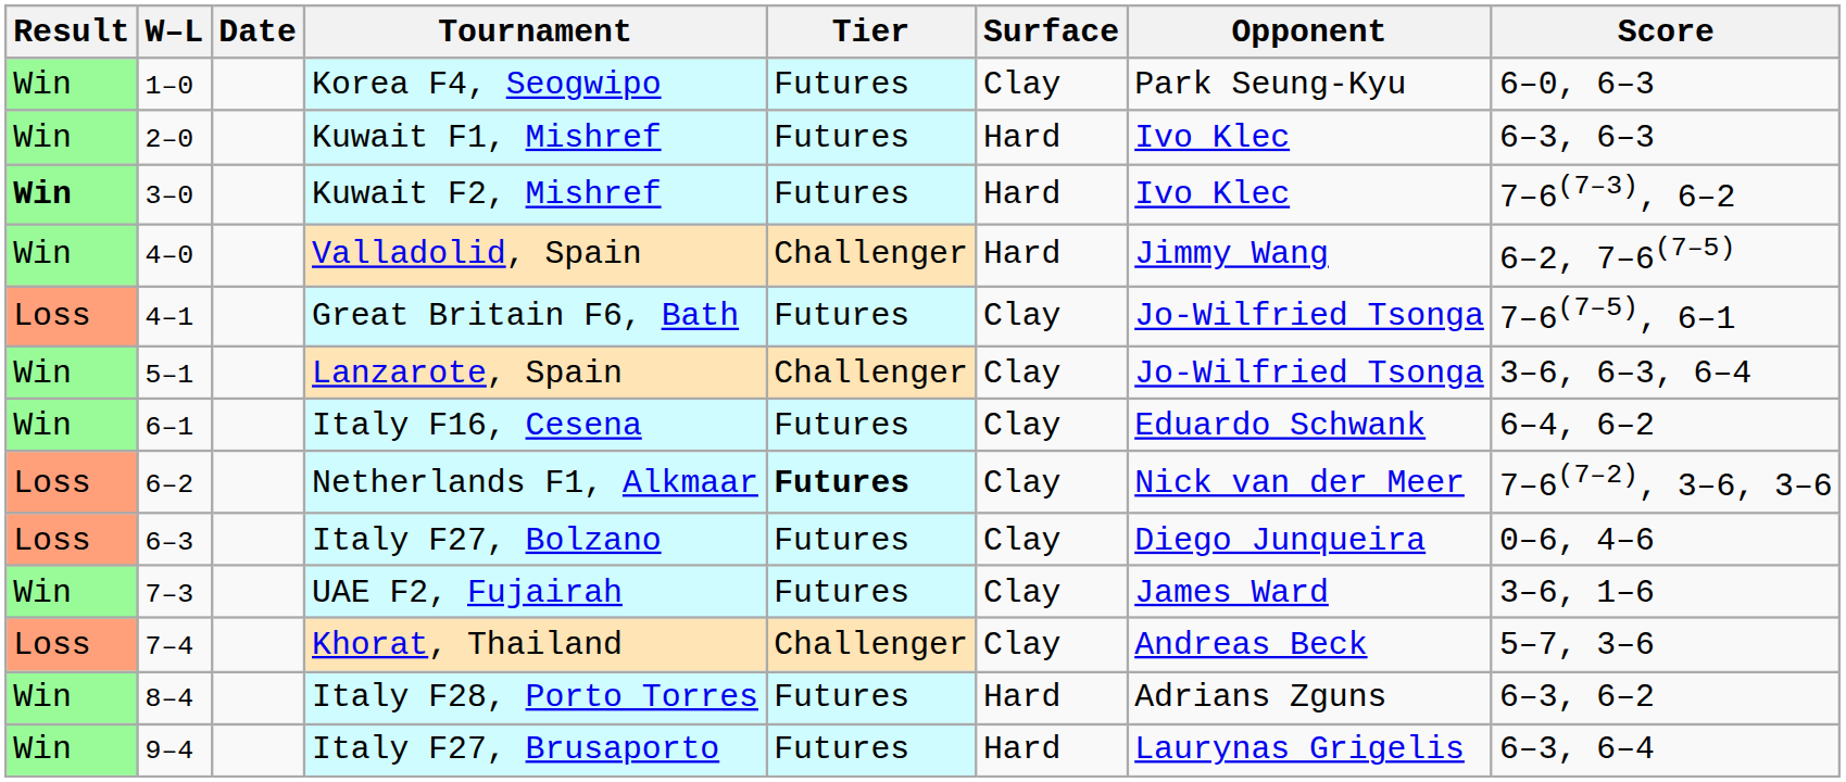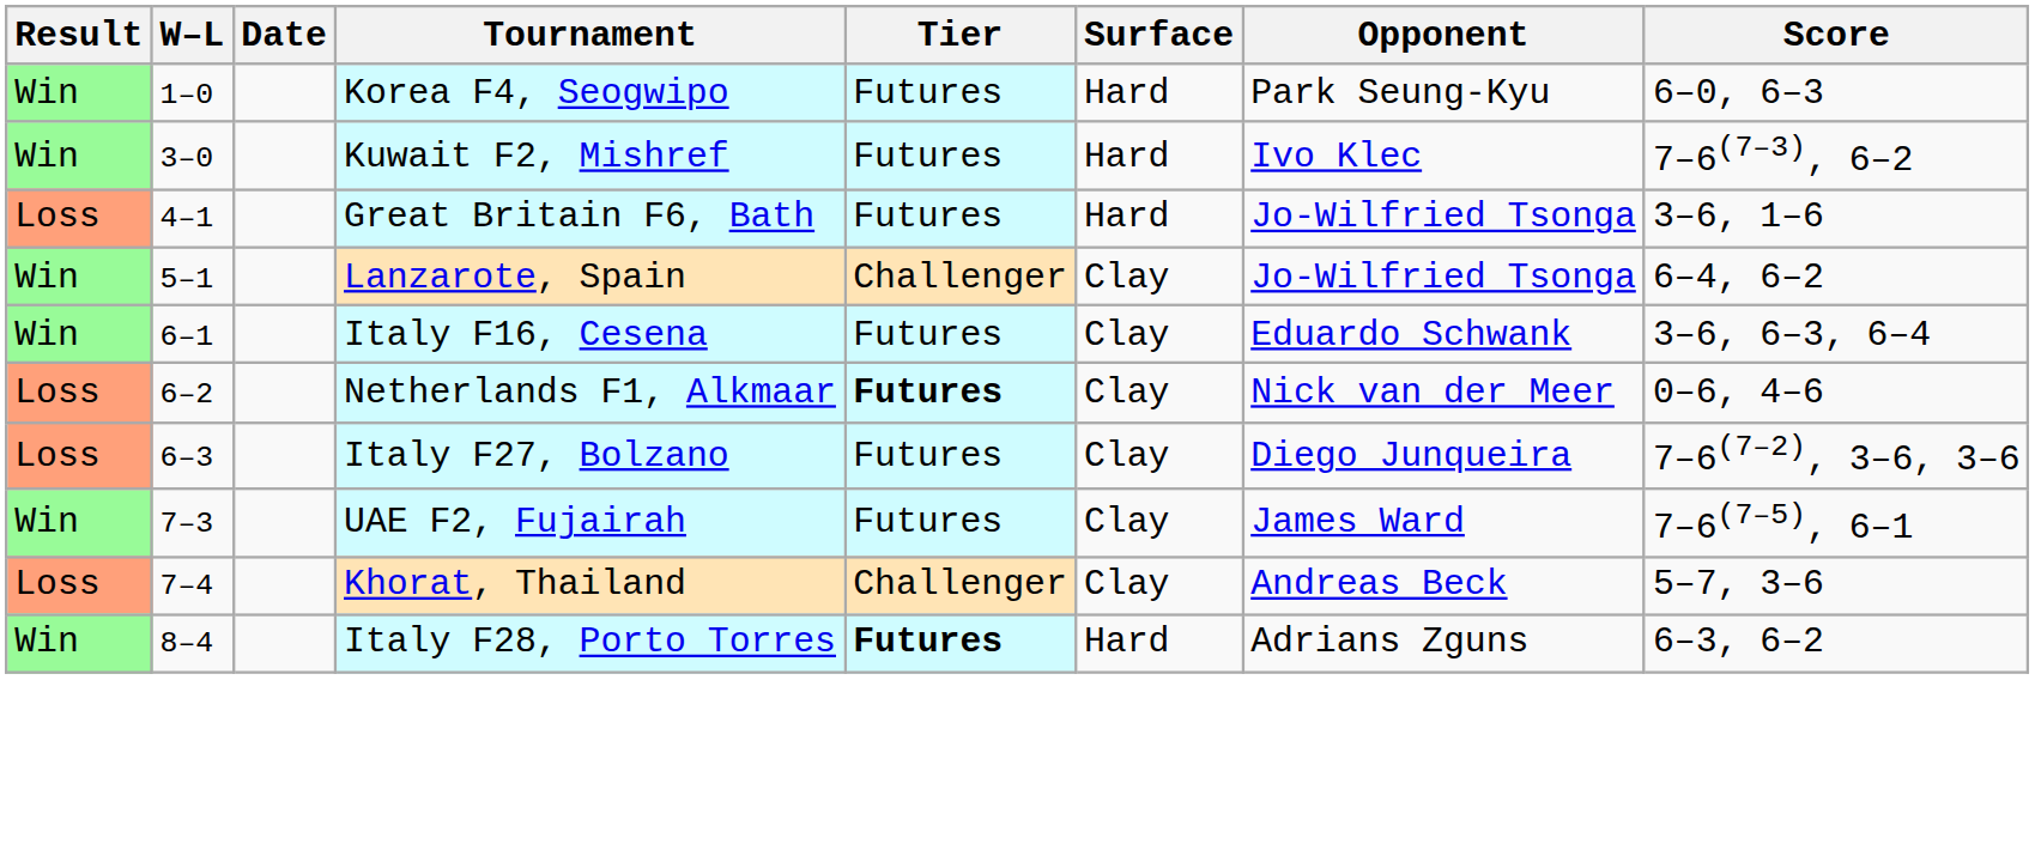Korea F4, Seogwipo | Surface: Clay -> Hard
- row: Win | 2–0 | Kuwait F1, Mishref | Futures | Hard | Ivo Klec | 6–3, 6–3
Kuwait F2, Mishref | Result: bold -> normal
- row: Win | 4–0 | Valladolid, Spain | Challenger | Hard | Jimmy Wang | 6–2, 7–6(7–5)
Great Britain F6, Bath | Surface: Clay -> Hard
Great Britain F6, Bath | Score: 7–6(7–5), 6–1 -> 3–6, 1–6
Lanzarote, Spain | Score: 3–6, 6–3, 6–4 -> 6–4, 6–2
Italy F16, Cesena | Score: 6–4, 6–2 -> 3–6, 6–3, 6–4
Netherlands F1, Alkmaar | Score: 7–6(7–2), 3–6, 3–6 -> 0–6, 4–6
Italy F27, Bolzano | Score: 0–6, 4–6 -> 7–6(7–2), 3–6, 3–6
UAE F2, Fujairah | Score: 3–6, 1–6 -> 7–6(7–5), 6–1
Italy F28, Porto Torres | Tier: normal -> bold
- row: Win | 9–4 | Italy F27, Brusaporto | Futures | Hard | Laurynas Grigelis | 6–3, 6–4
